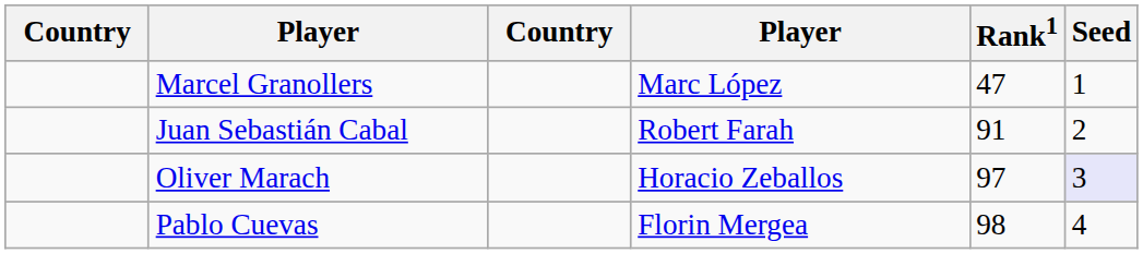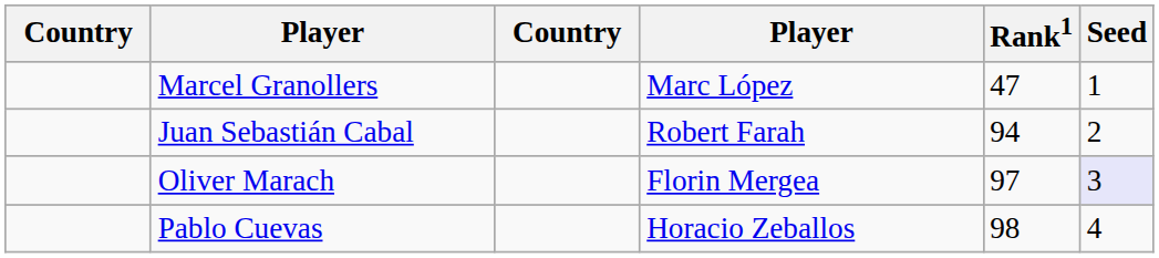Juan Sebastián Cabal | Rank1: 91 -> 94
Oliver Marach | column 4: Horacio Zeballos -> Florin Mergea
Pablo Cuevas | column 4: Florin Mergea -> Horacio Zeballos
